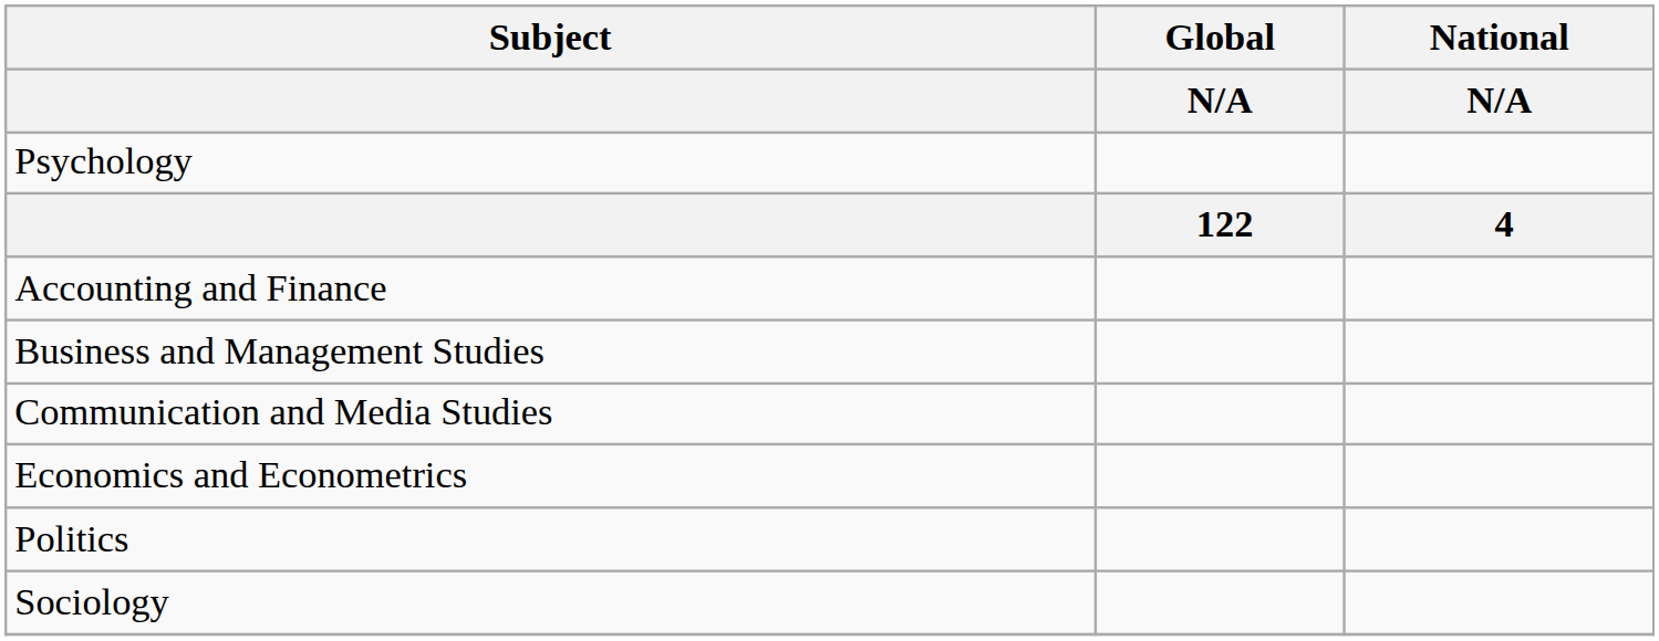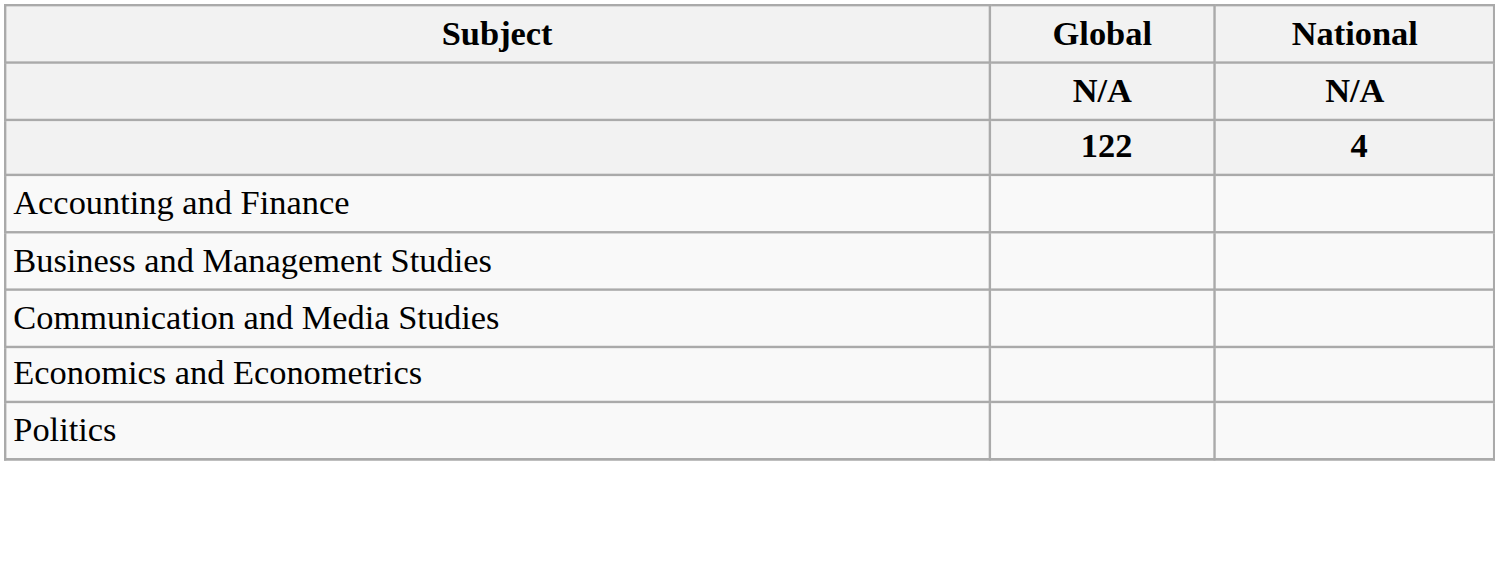- row: Psychology
- row: Sociology
